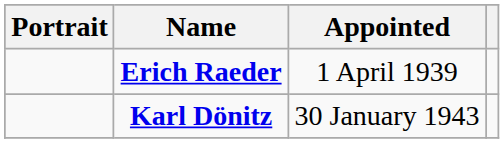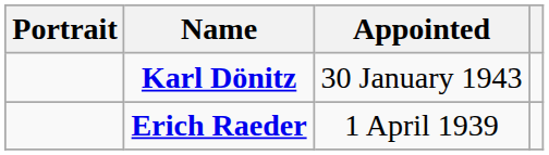rows swapped: Erich Raeder <-> Karl Dönitz
